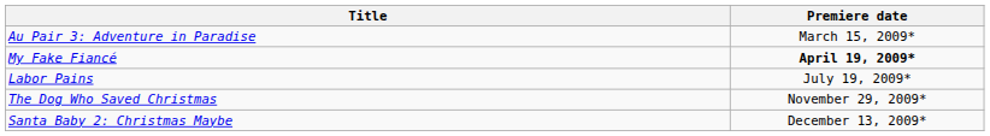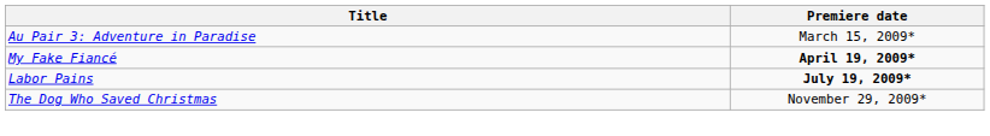Labor Pains | Premiere date: normal -> bold
- row: Santa Baby 2: Christmas Maybe | December 13, 2009*
